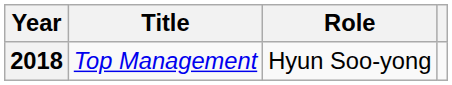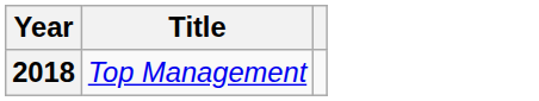- column: Role | Hyun Soo-yong
